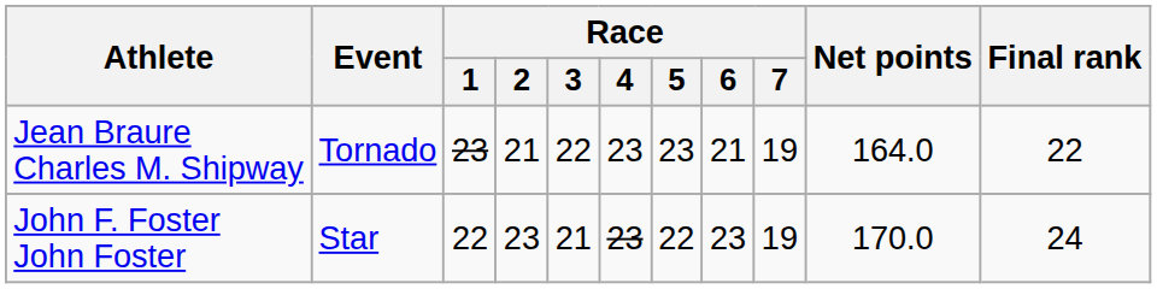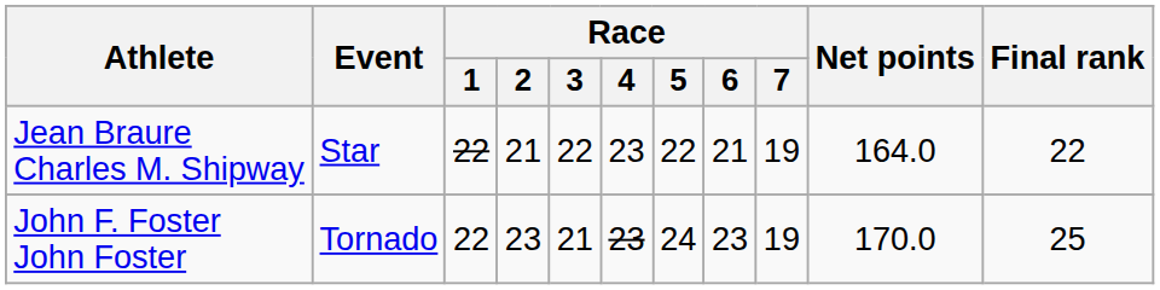Jean Braure Charles M. Shipway | Event: Tornado -> Star
Jean Braure Charles M. Shipway | Race / 1: 23 -> 22
Jean Braure Charles M. Shipway | Race / 5: 23 -> 22
John F. Foster John Foster | Event: Star -> Tornado
John F. Foster John Foster | Race / 5: 22 -> 24
John F. Foster John Foster | Final rank: 24 -> 25
